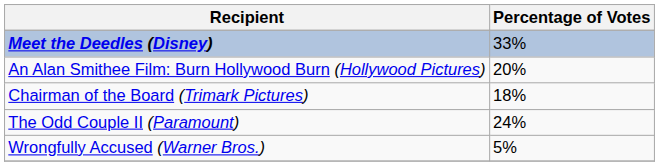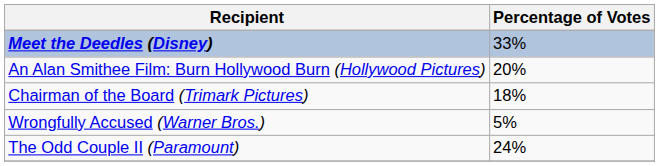rows swapped: The Odd Couple II (Paramount) <-> Wrongfully Accused (Warner Bros.)
